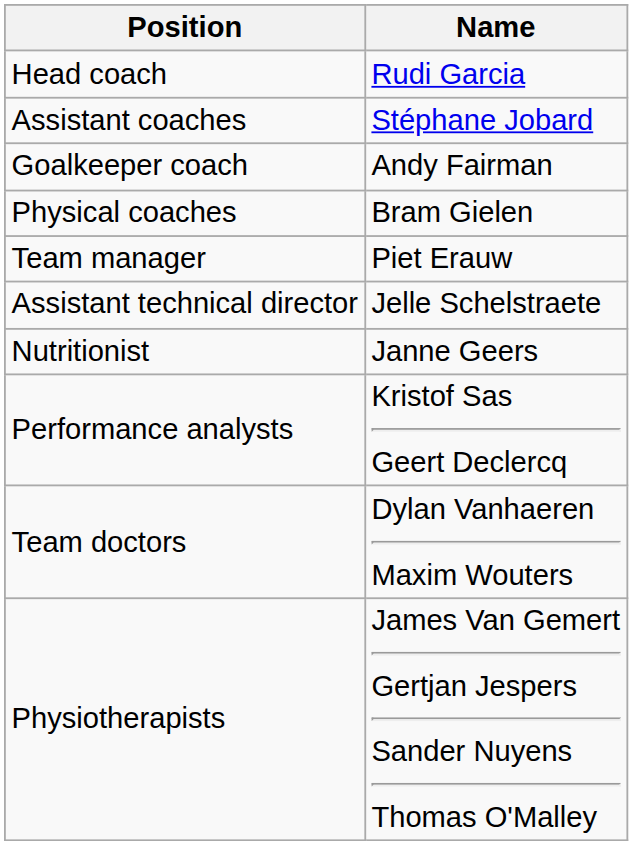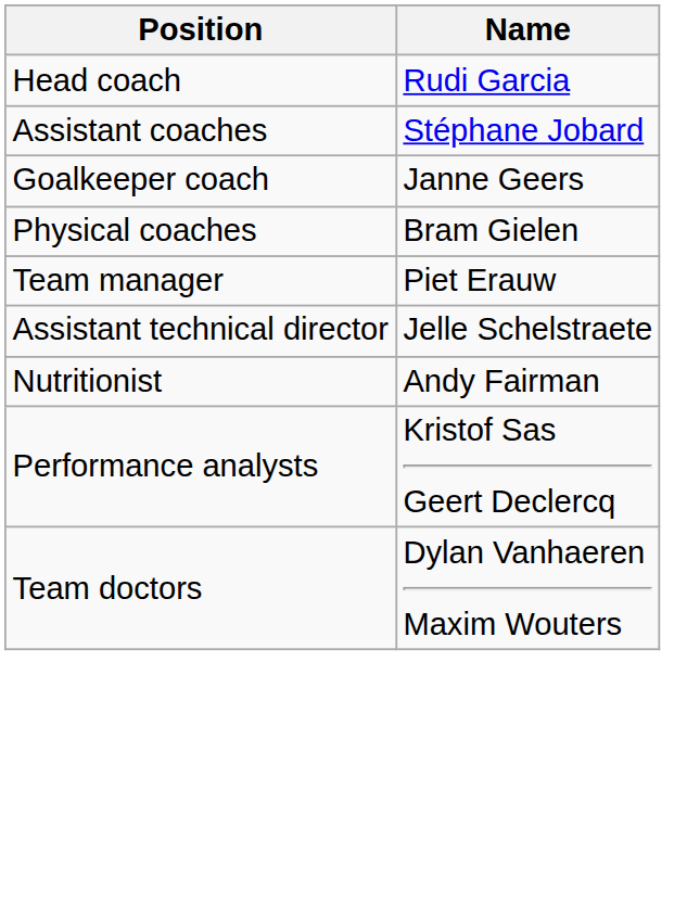Goalkeeper coach | Name: Andy Fairman -> Janne Geers
Nutritionist | Name: Janne Geers -> Andy Fairman
- row: Physiotherapists | James Van Gemert Gertjan Jespers Sander Nuyens Thomas O'Malley
